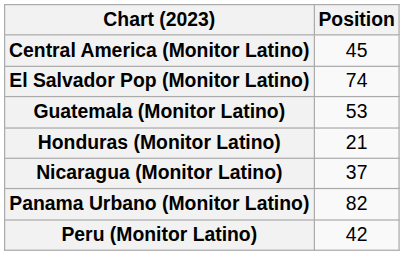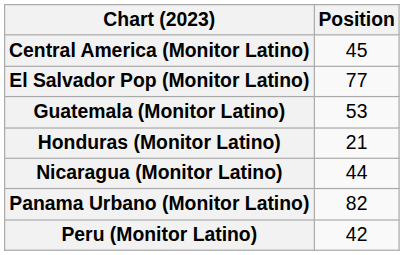El Salvador Pop (Monitor Latino) | Position: 74 -> 77
Nicaragua (Monitor Latino) | Position: 37 -> 44
